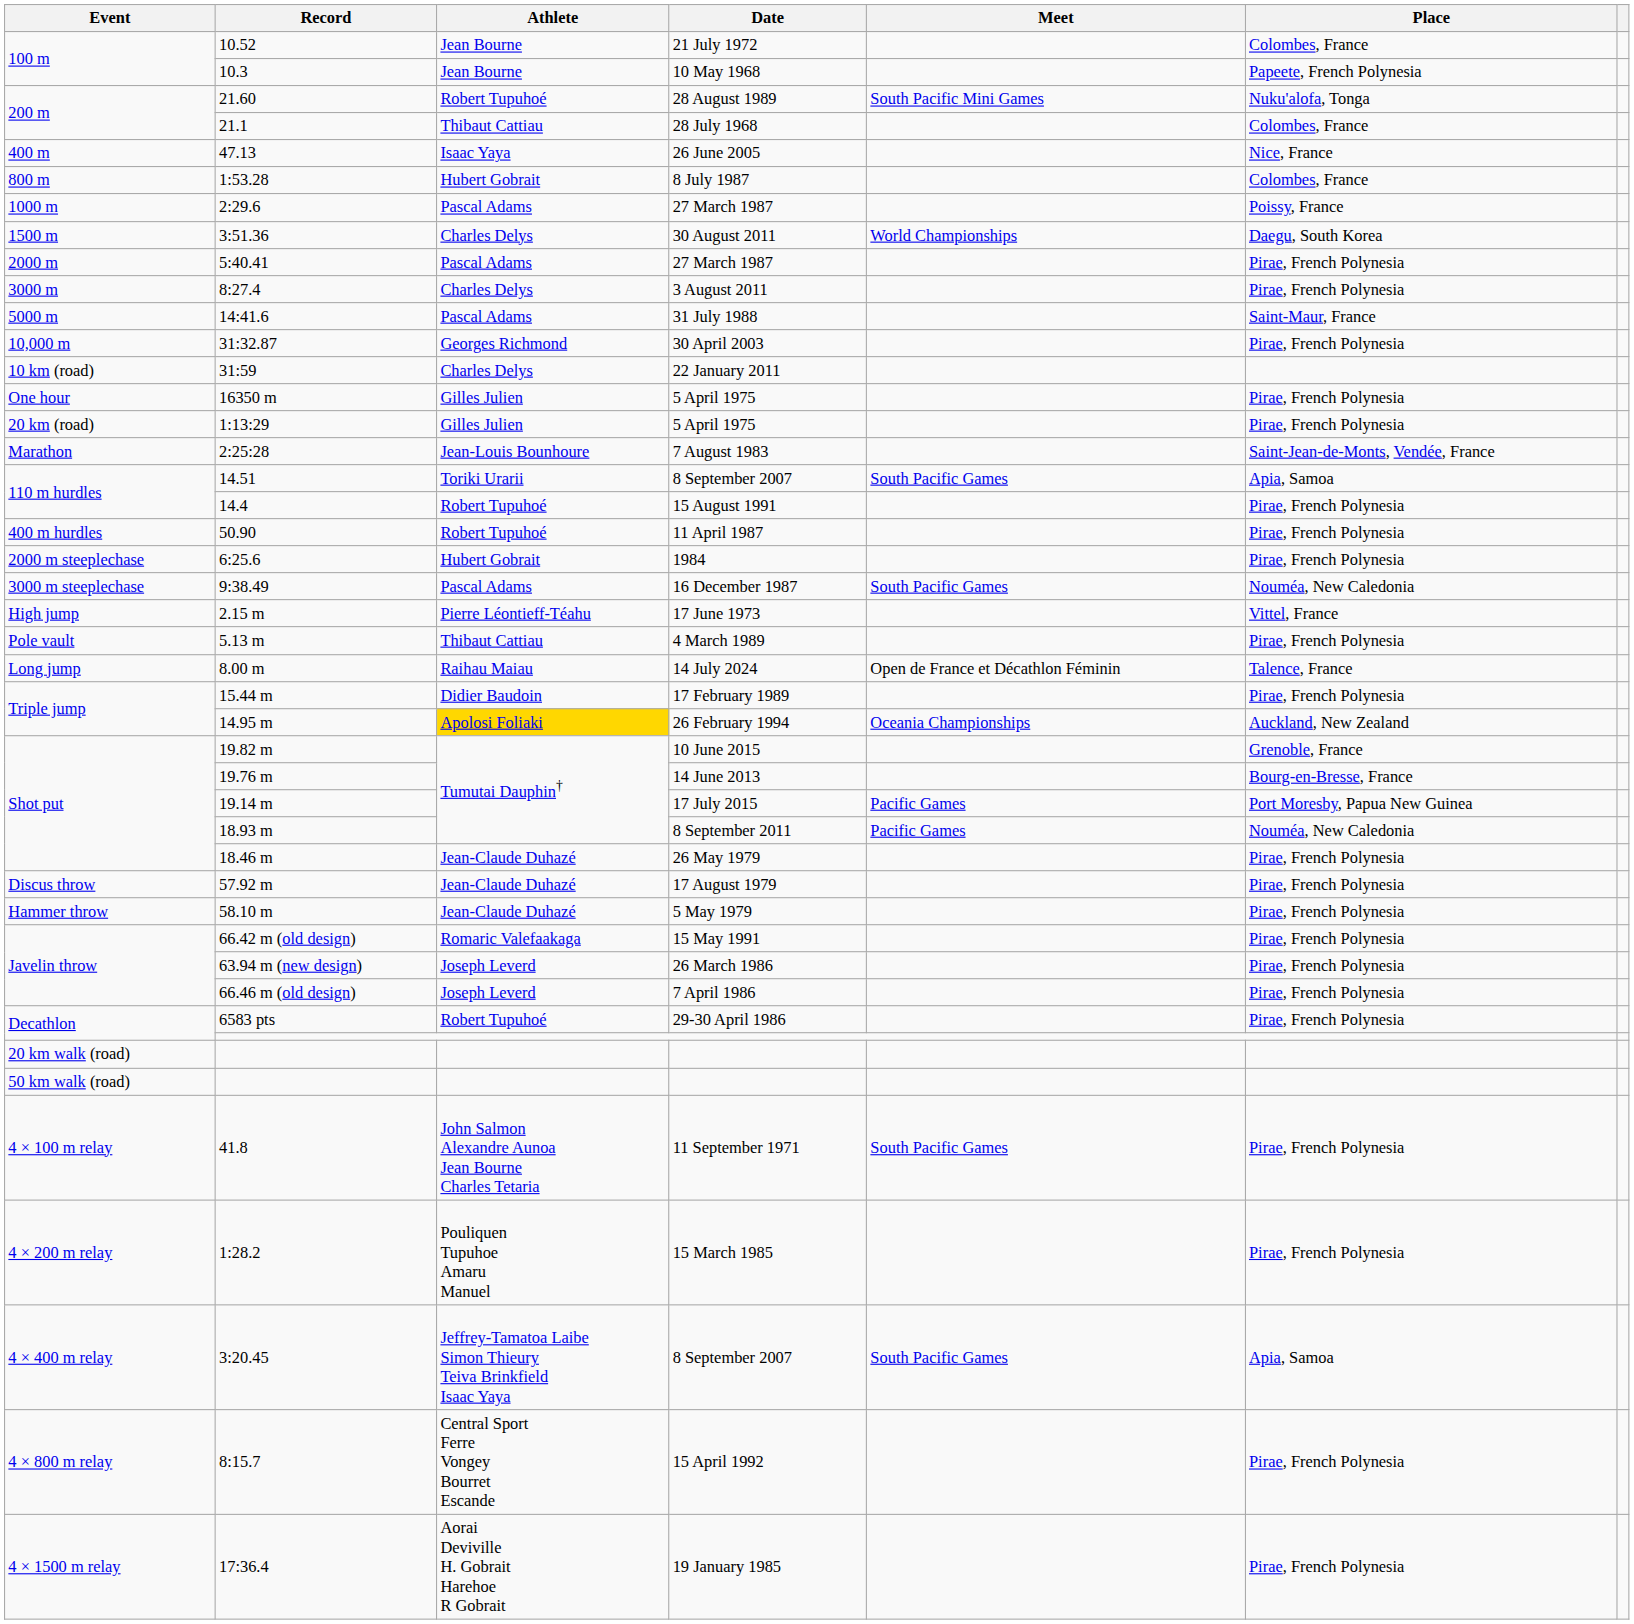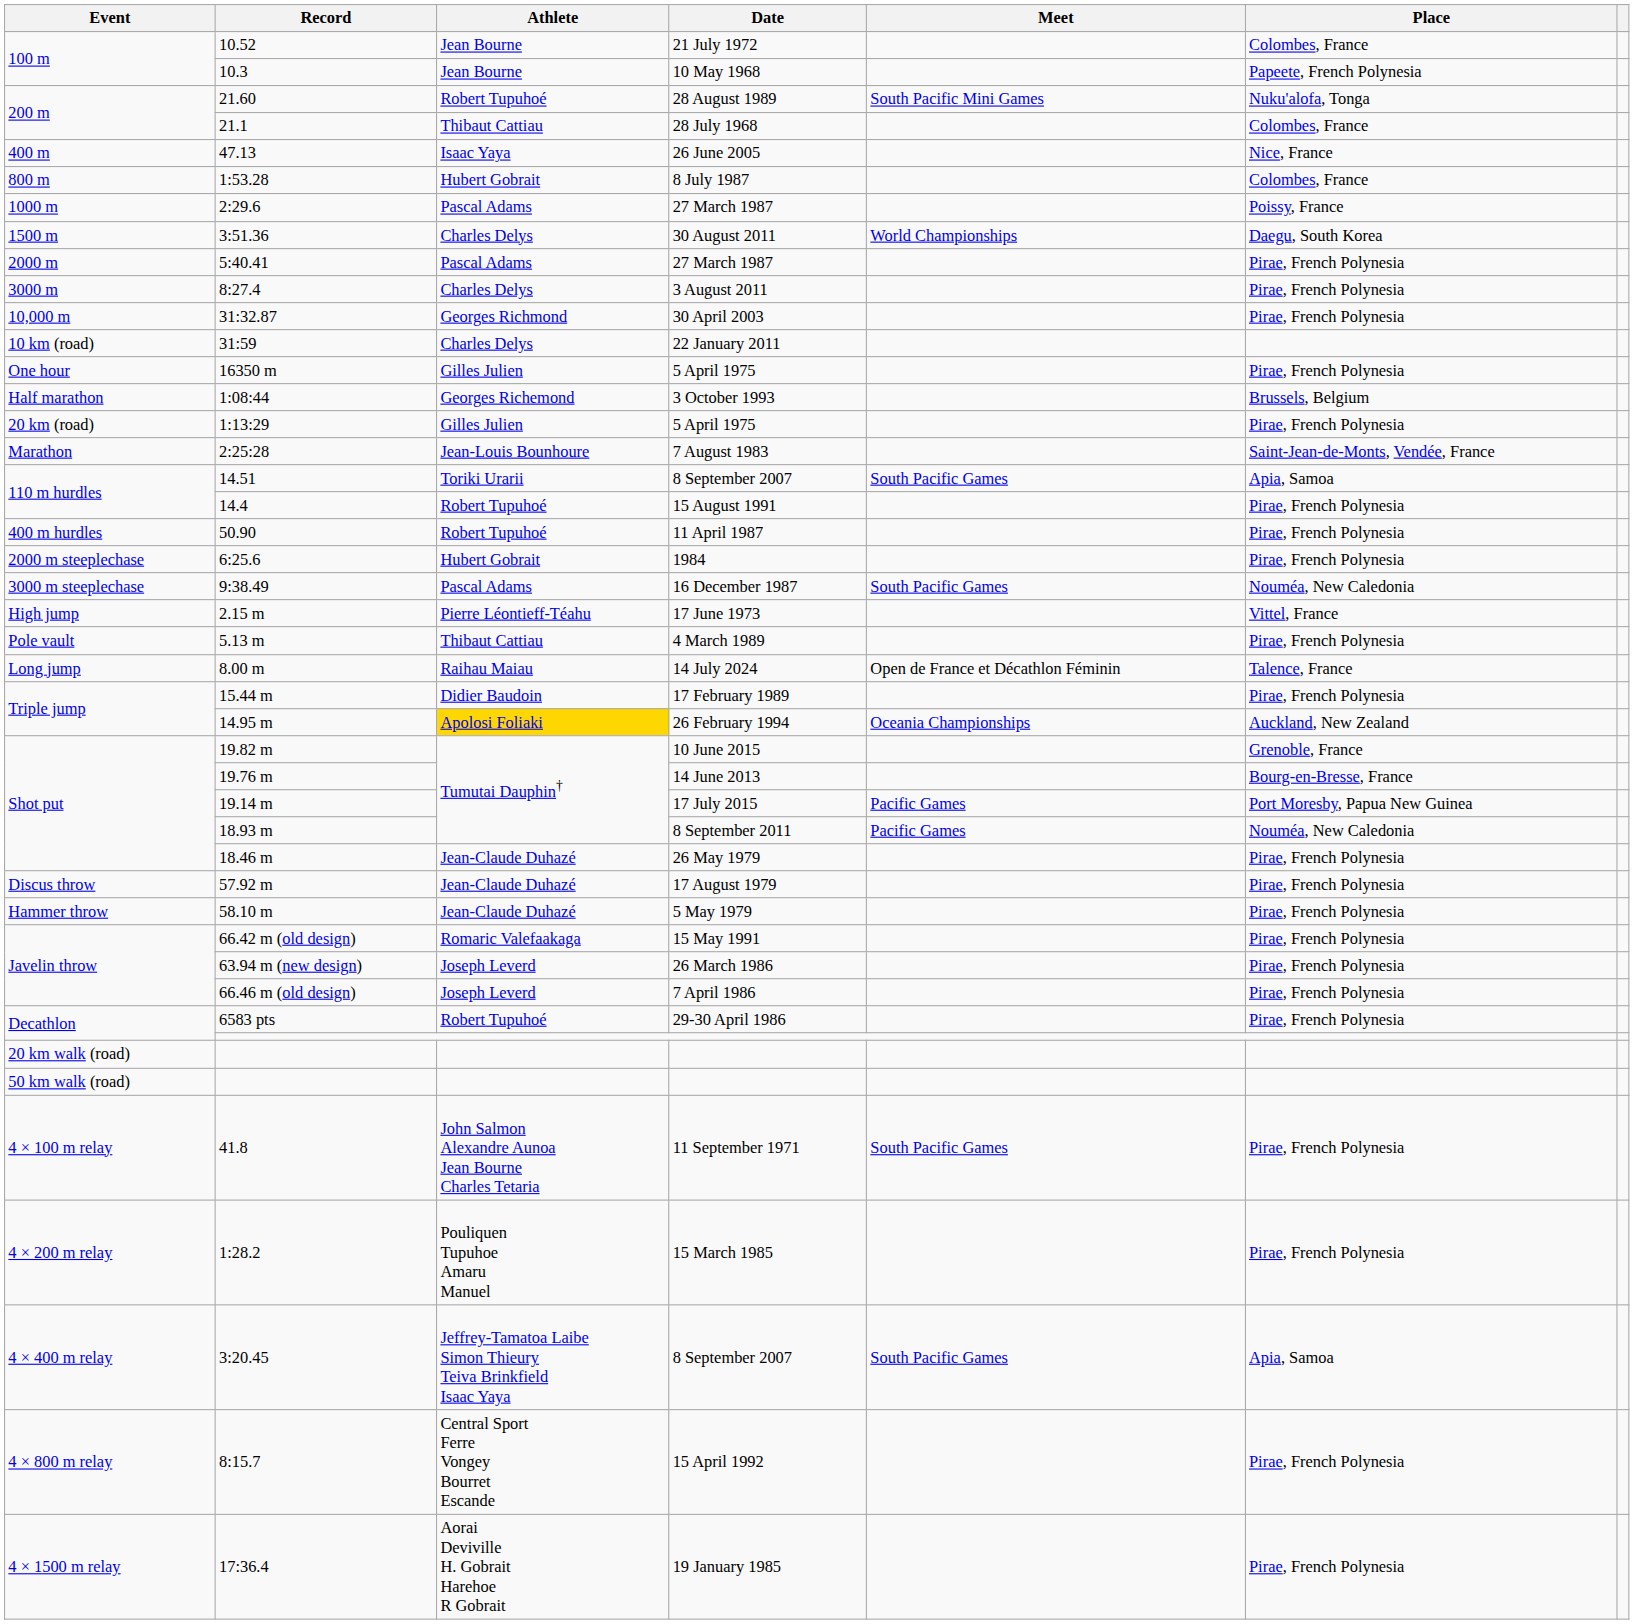- row: 5000 m | 14:41.6 | Pascal Adams | 31 July 1988 | Saint-Maur, France
+ row: Half marathon | 1:08:44 | Georges Richemond | 3 October 1993 | Brussels, Belgium
